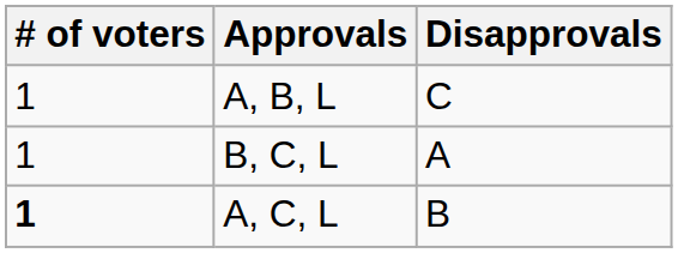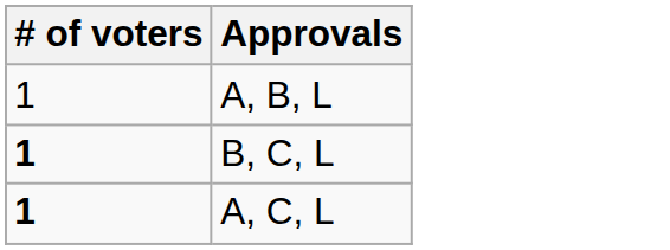- column: Disapprovals | C | A | B
B, C, L | # of voters: normal -> bold
